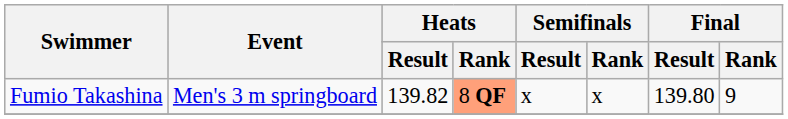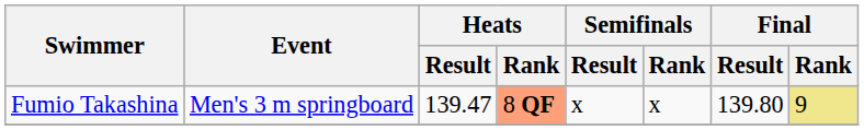Fumio Takashina | Heats / Result: 139.82 -> 139.47
Fumio Takashina | Final / Rank: no background -> khaki background
